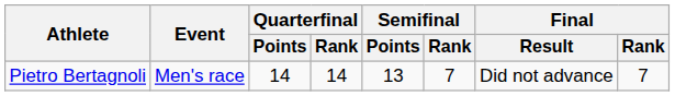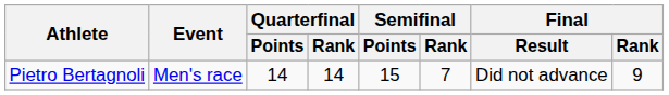Pietro Bertagnoli | Semifinal / Points: 13 -> 15
Pietro Bertagnoli | Final / Rank: 7 -> 9
